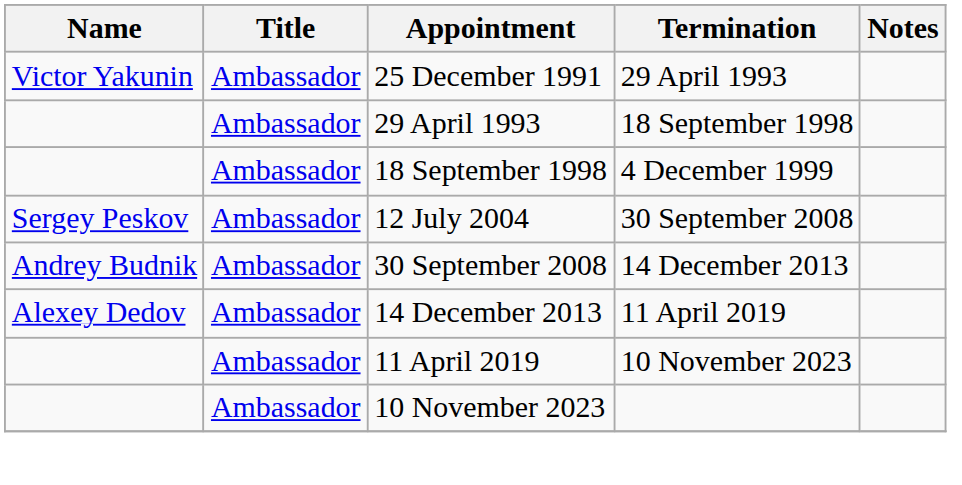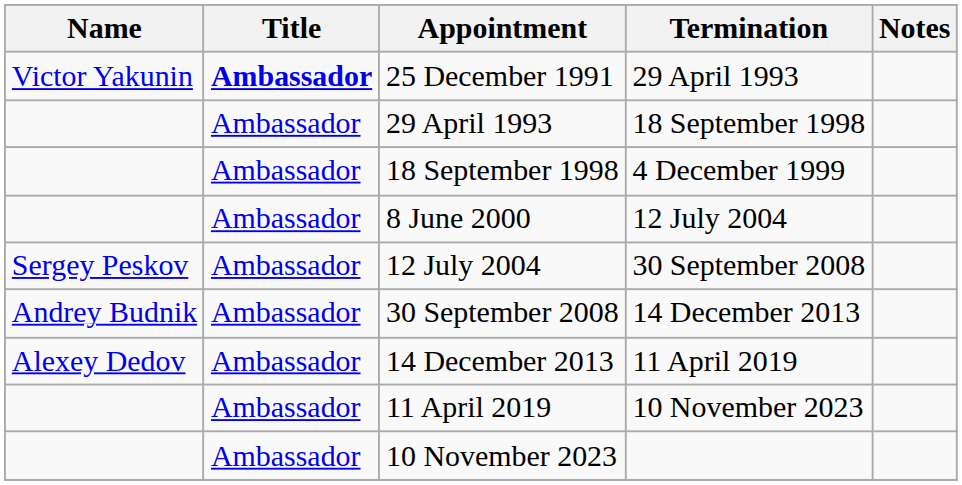25 December 1991 | Title: normal -> bold
+ row: Ambassador | 8 June 2000 | 12 July 2004
